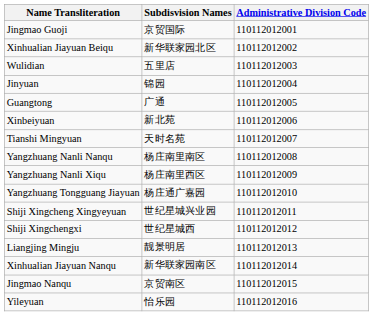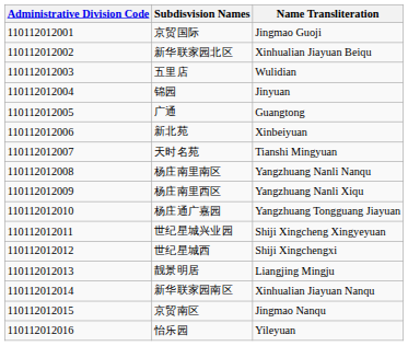columns swapped: Administrative Division Code <-> Name Transliteration
